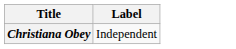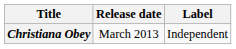+ column: Release date | March 2013
